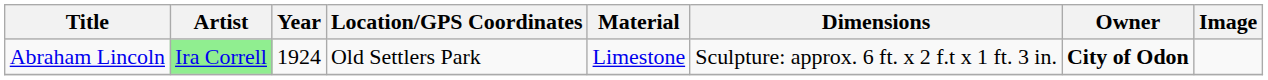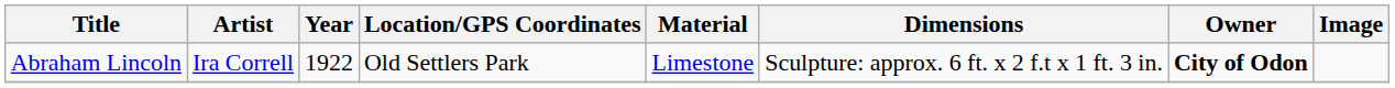Abraham Lincoln | Artist: lightgreen background -> no background
Abraham Lincoln | Year: 1924 -> 1922
